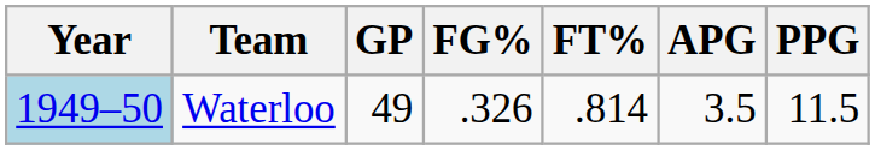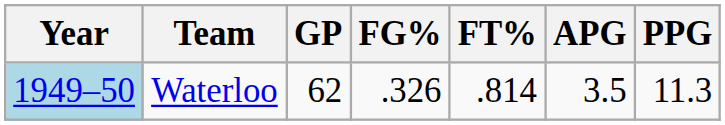Waterloo | GP: 49 -> 62
Waterloo | PPG: 11.5 -> 11.3
